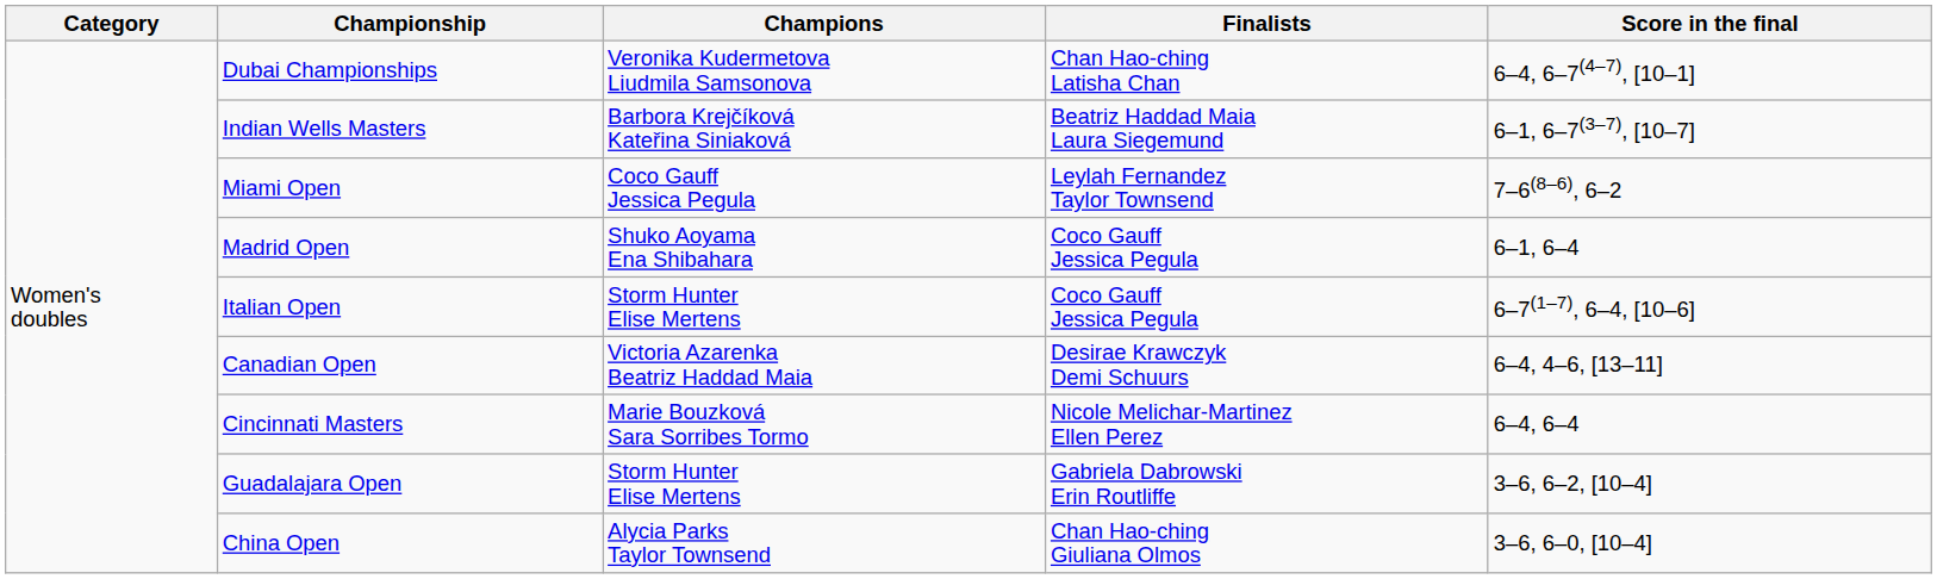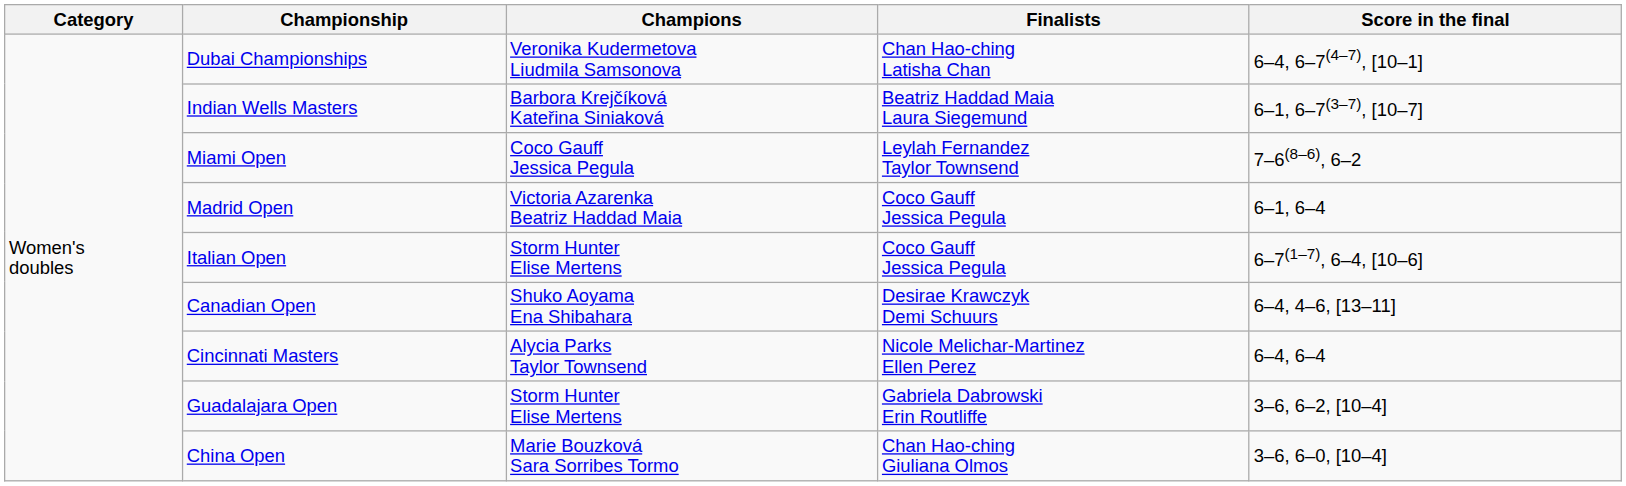Madrid Open | Champions: Shuko Aoyama Ena Shibahara -> Victoria Azarenka Beatriz Haddad Maia
Canadian Open | Champions: Victoria Azarenka Beatriz Haddad Maia -> Shuko Aoyama Ena Shibahara
Cincinnati Masters | Champions: Marie Bouzková Sara Sorribes Tormo -> Alycia Parks Taylor Townsend
China Open | Champions: Alycia Parks Taylor Townsend -> Marie Bouzková Sara Sorribes Tormo
